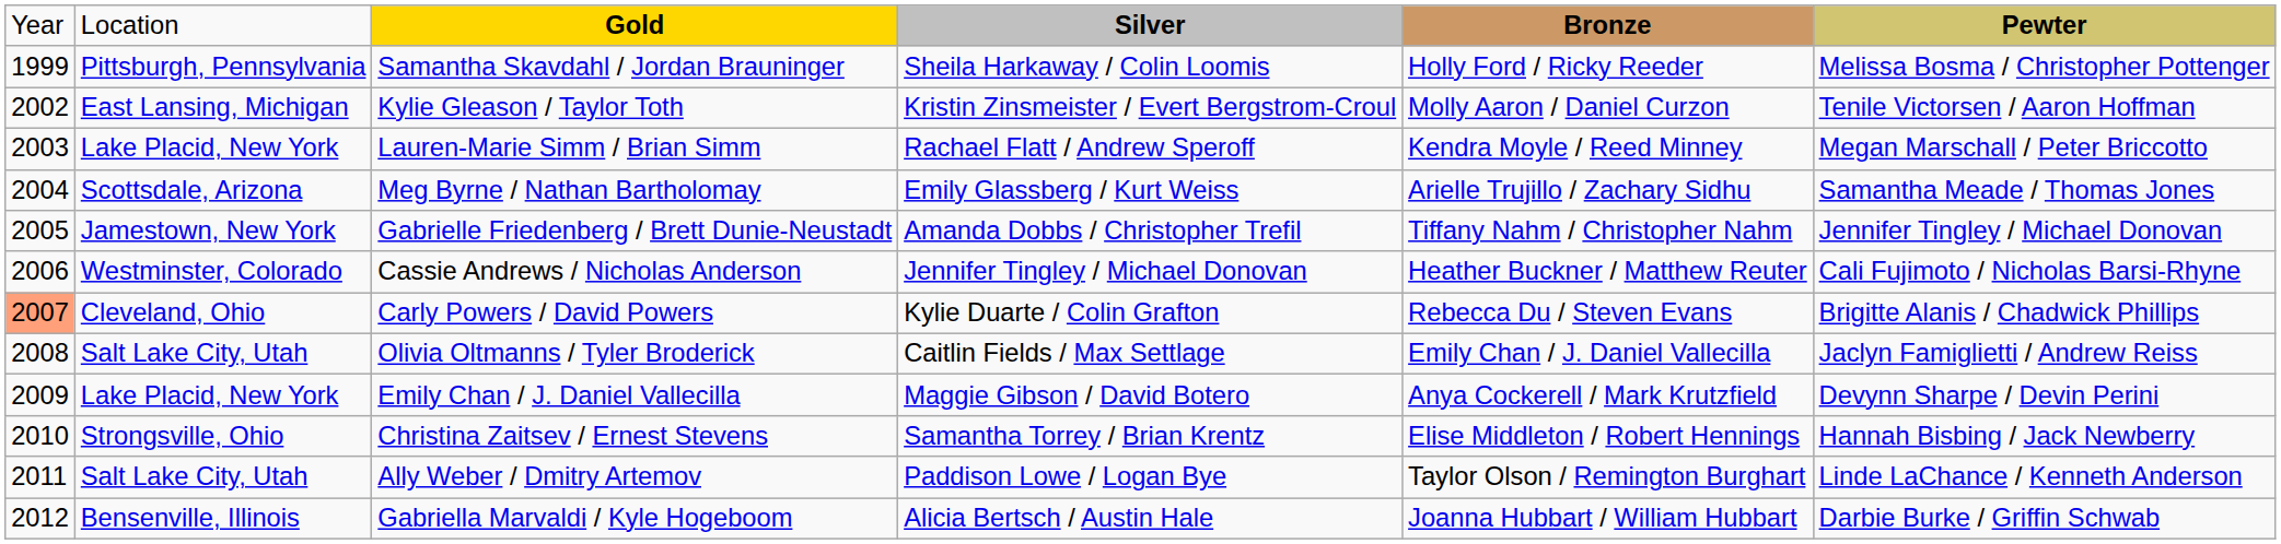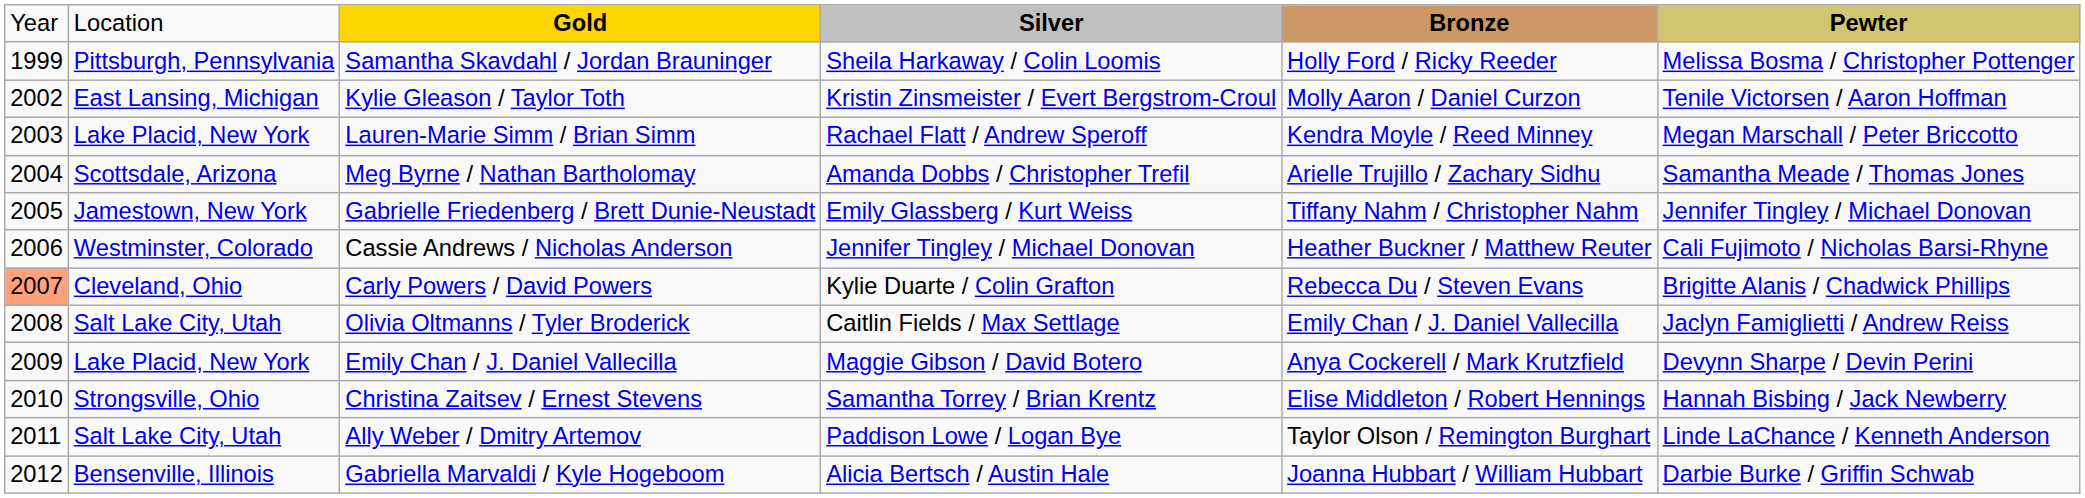Meg Byrne / Nathan Bartholomay | column 4: Emily Glassberg / Kurt Weiss -> Amanda Dobbs / Christopher Trefil
Gabrielle Friedenberg / Brett Dunie-Neustadt | column 4: Amanda Dobbs / Christopher Trefil -> Emily Glassberg / Kurt Weiss
